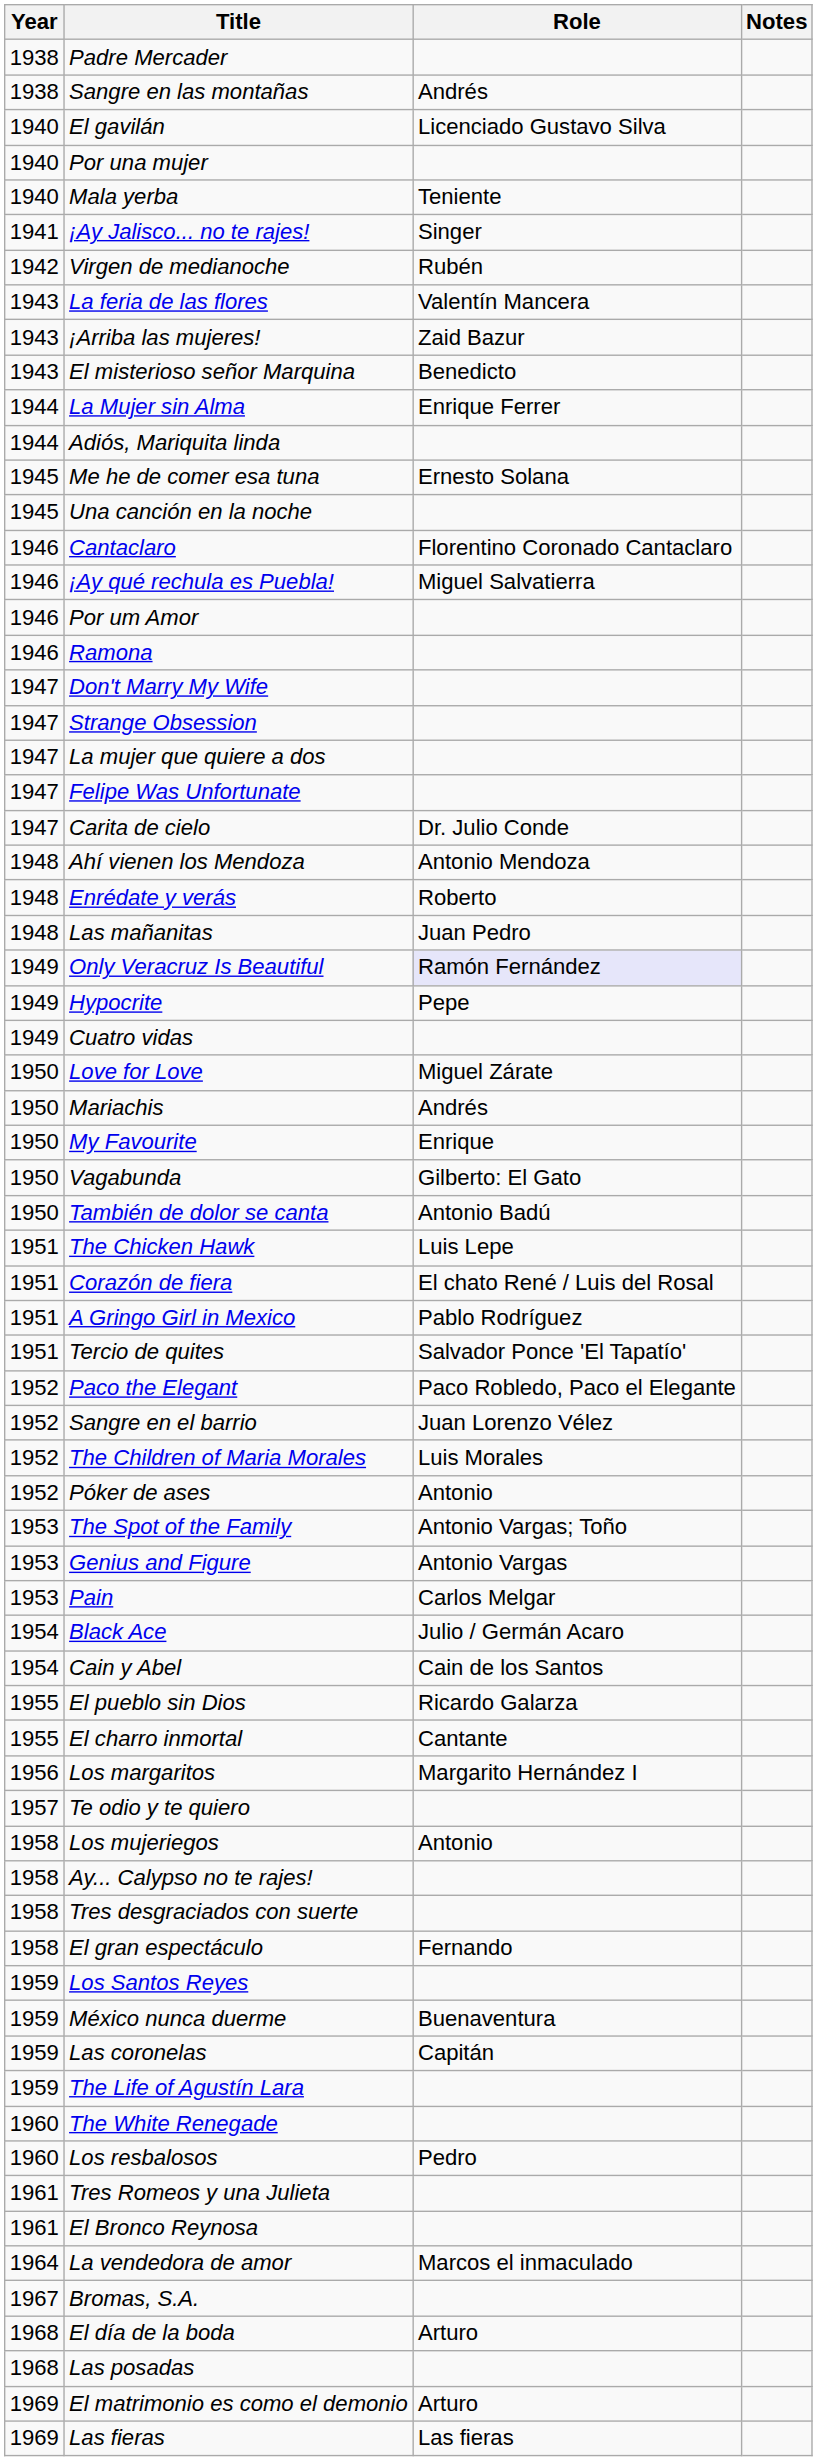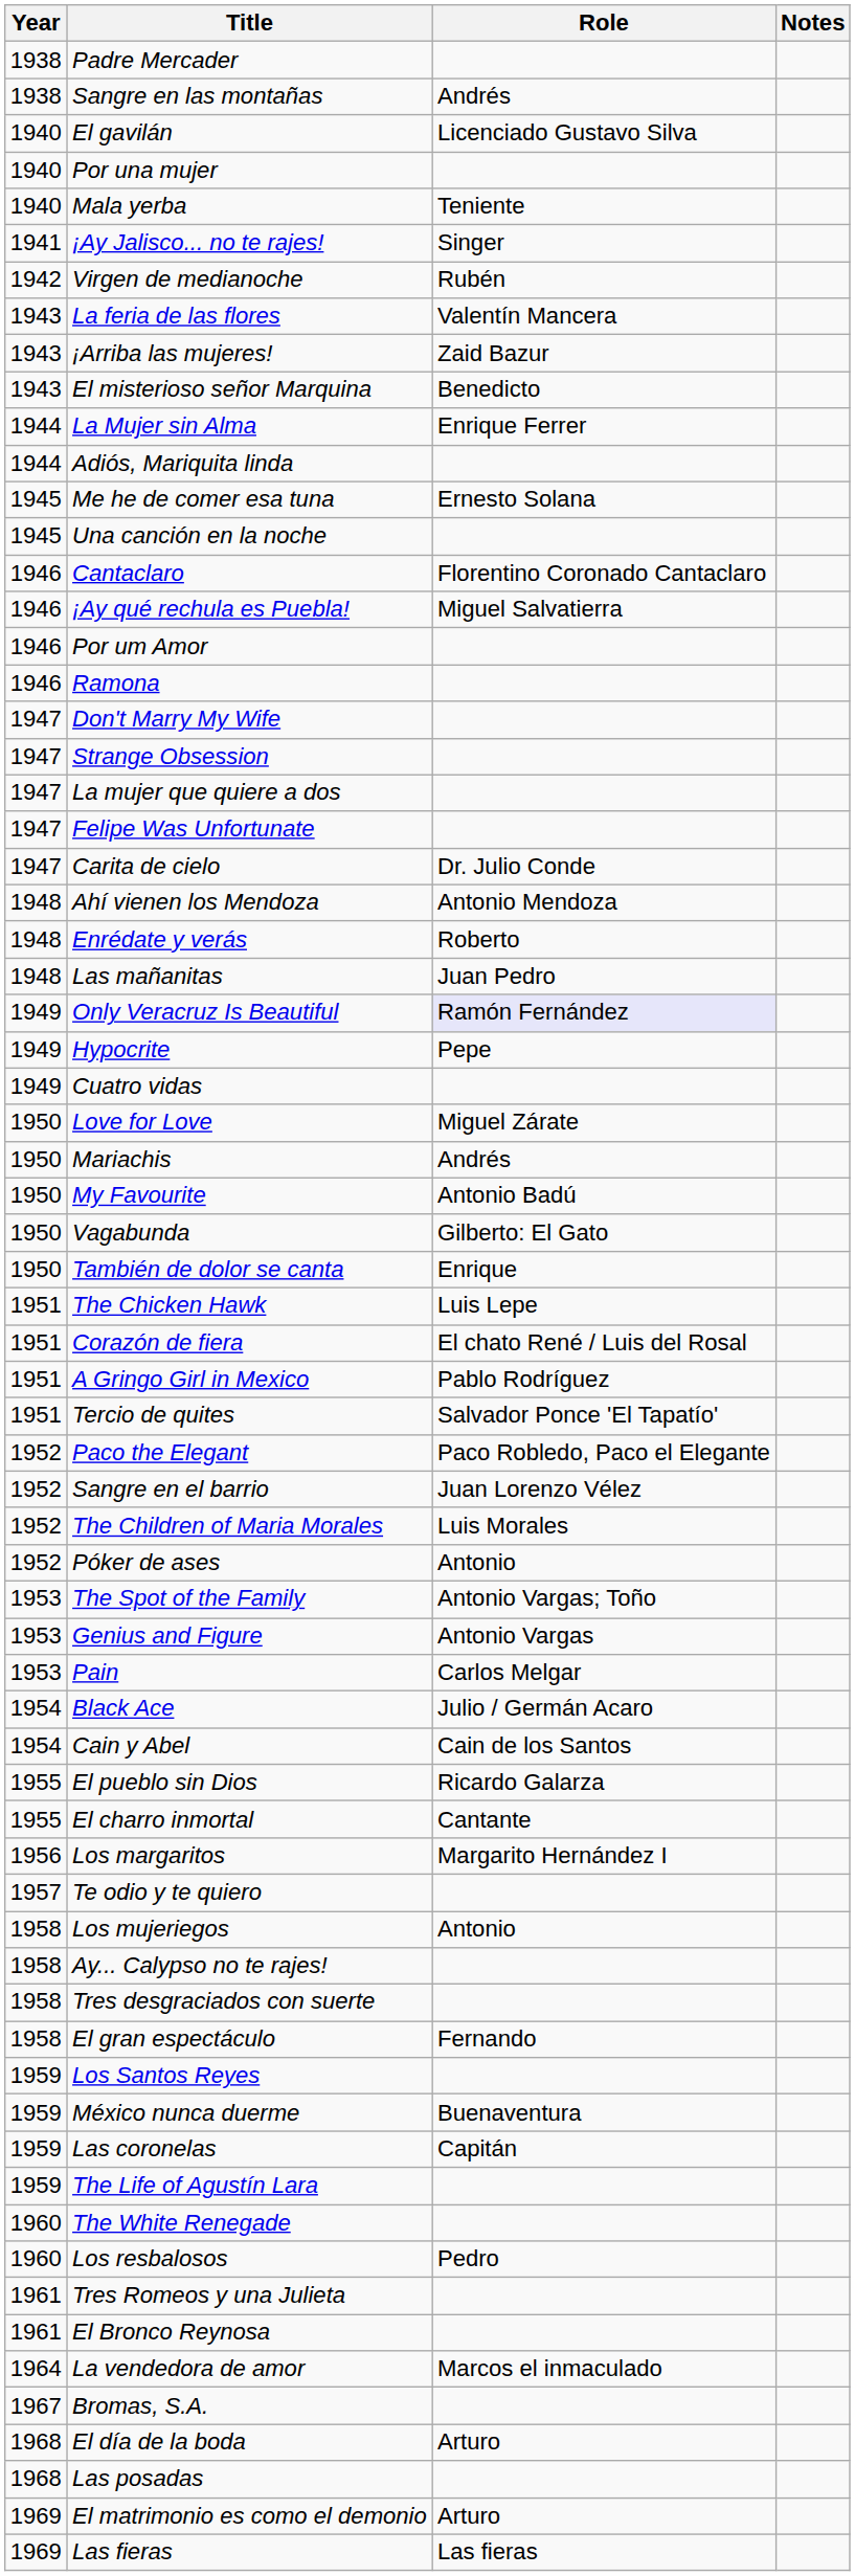My Favourite | Role: Enrique -> Antonio Badú
También de dolor se canta | Role: Antonio Badú -> Enrique
